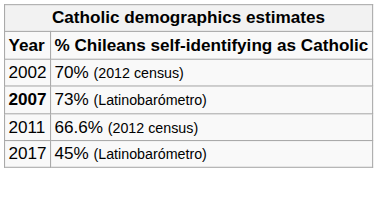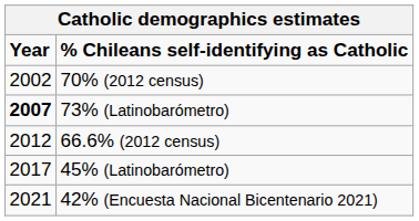66.6% (2012 census) | Year: 2011 -> 2012
+ row: 2021 | 42% (Encuesta Nacional Bicentenario 2021)
